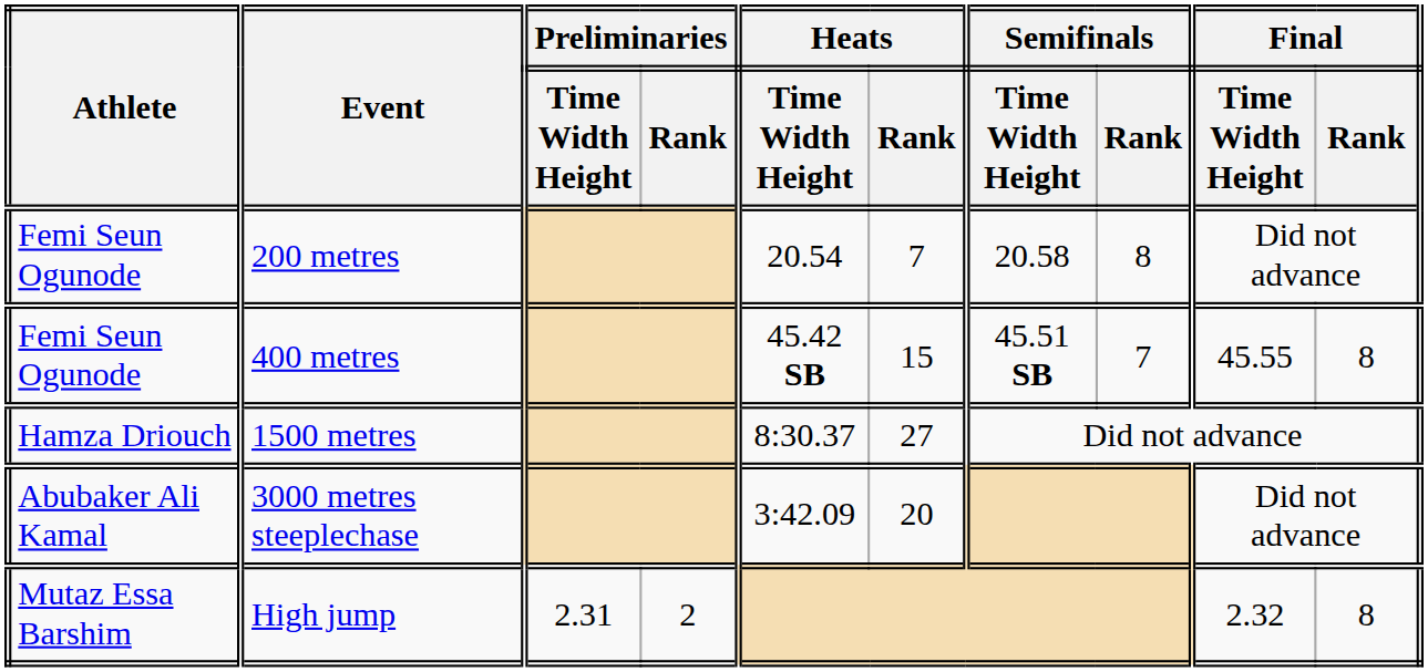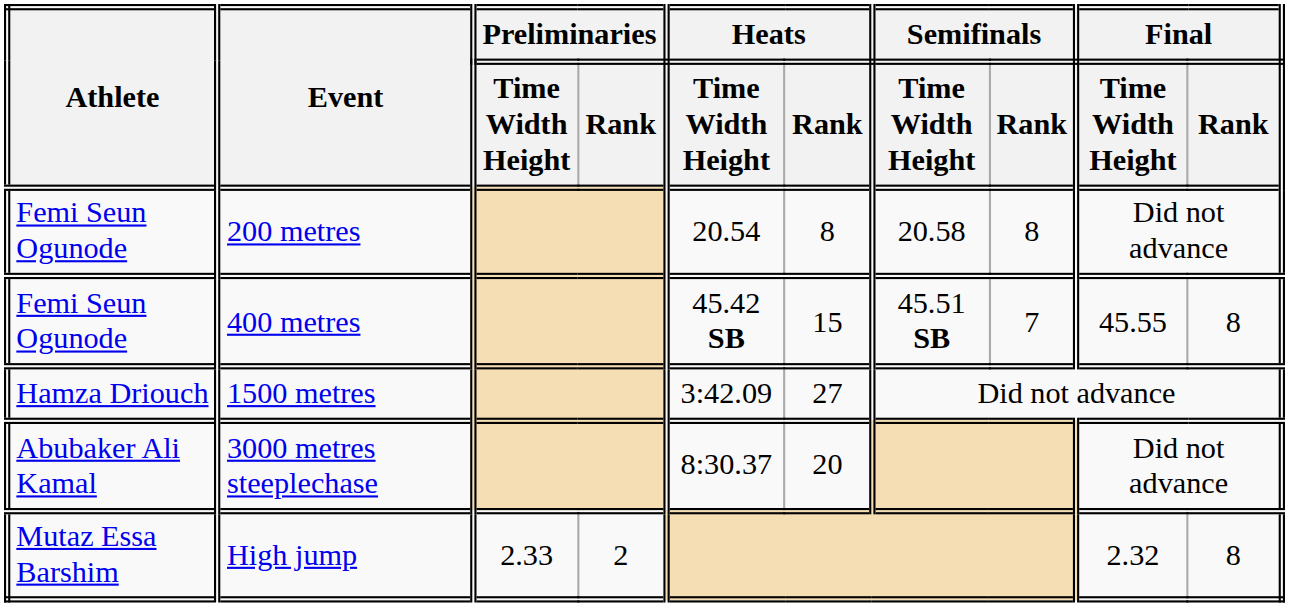200 metres | Heats / Rank: 7 -> 8
1500 metres | Heats / Time Width Height: 8:30.37 -> 3:42.09
3000 metres steeplechase | Heats / Time Width Height: 3:42.09 -> 8:30.37
High jump | Preliminaries / Time Width Height: 2.31 -> 2.33
